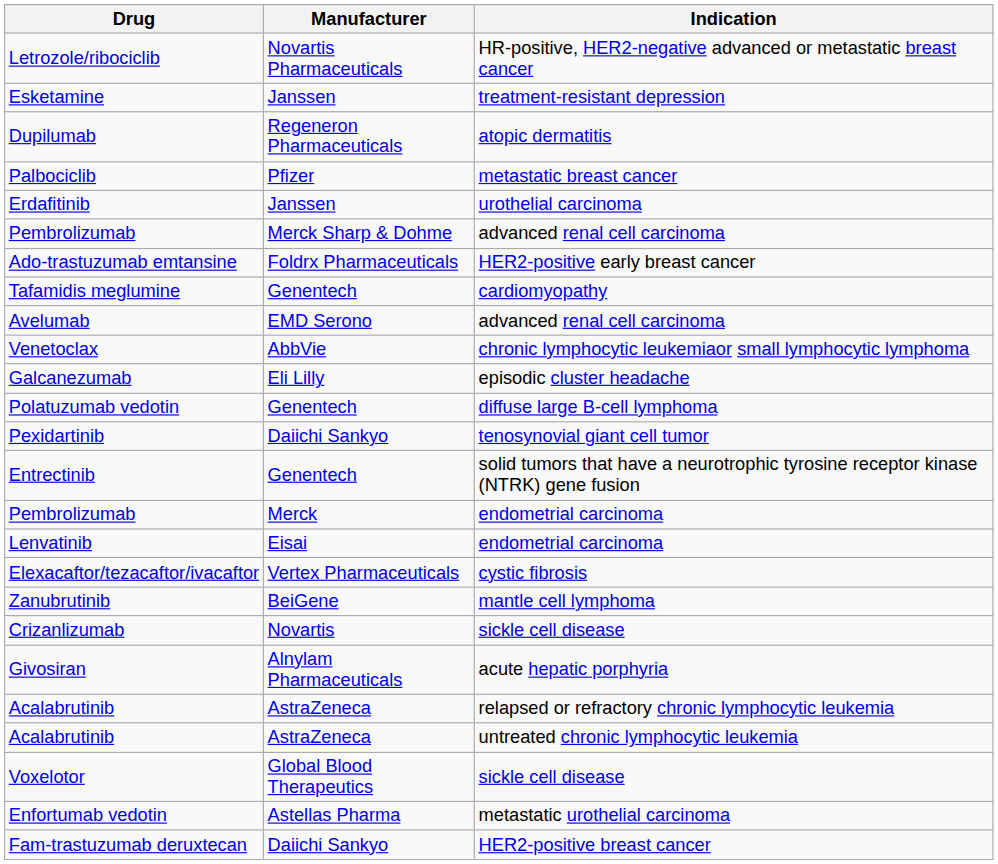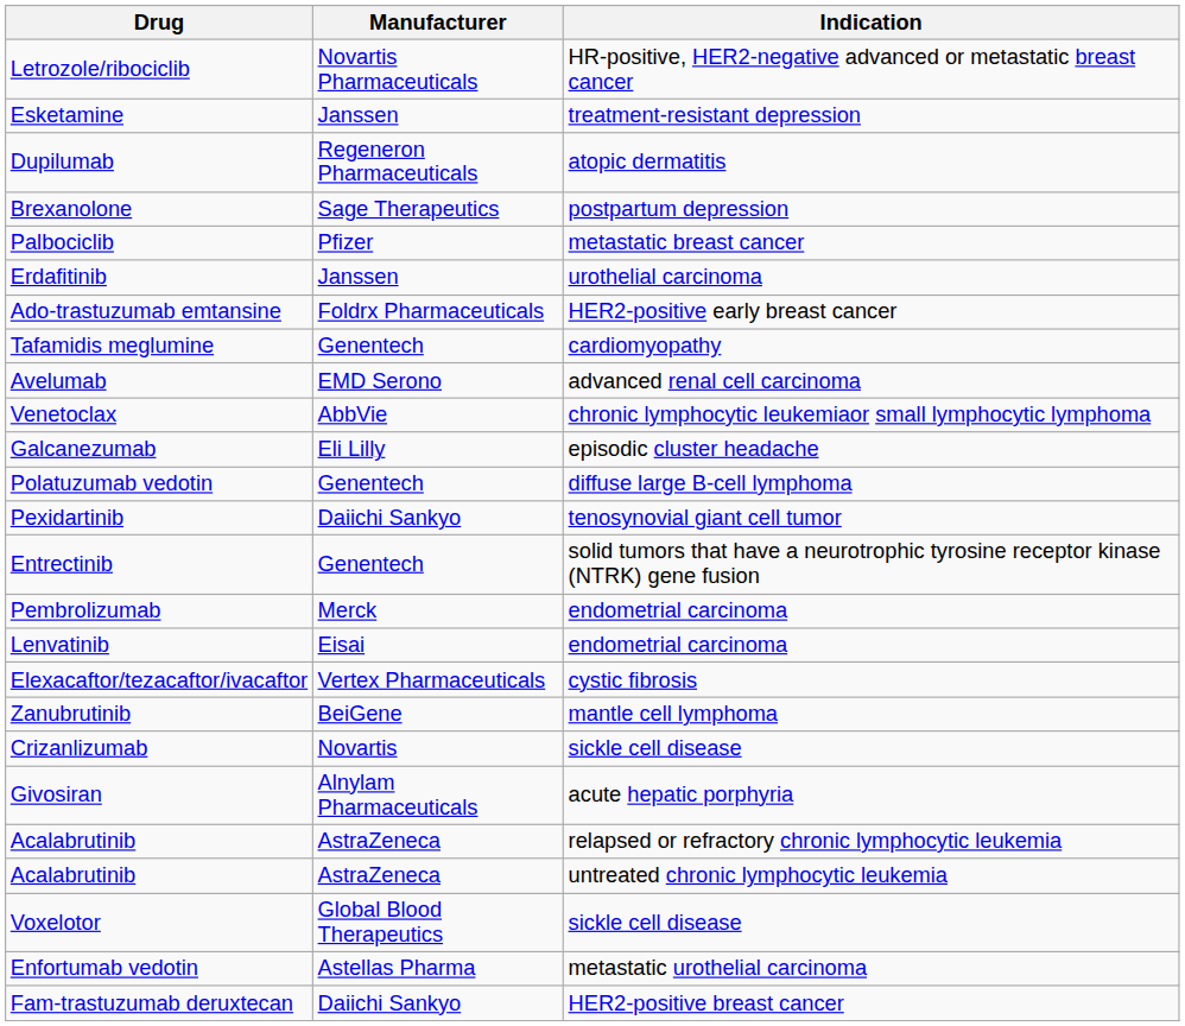+ row: Brexanolone | Sage Therapeutics | postpartum depression
- row: Pembrolizumab | Merck Sharp & Dohme | advanced renal cell carcinoma
